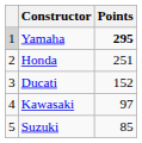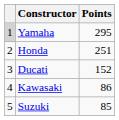Yamaha | Points: bold -> normal
Kawasaki | Points: 97 -> 86
